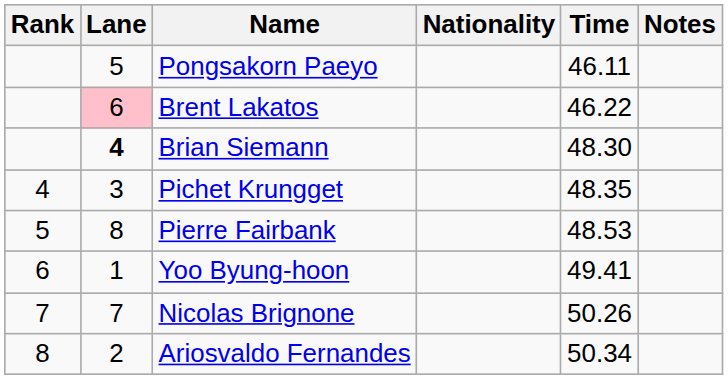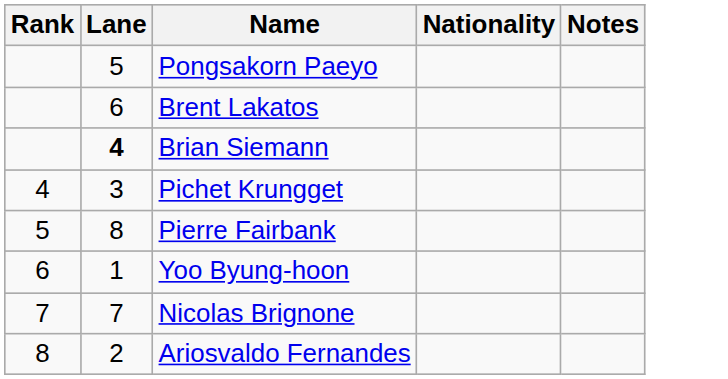- column: Time | 46.11 | 46.22 | 48.30 | 48.35 | 48.53 | 49.41 | 50.26 | 50.34
Brent Lakatos | Lane: pink background -> no background
